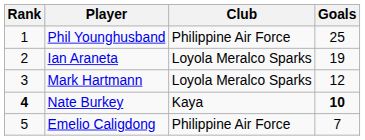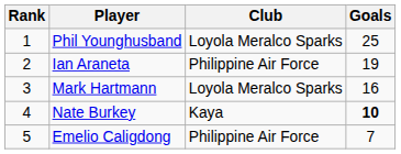Phil Younghusband | Club: Philippine Air Force -> Loyola Meralco Sparks
Ian Araneta | Club: Loyola Meralco Sparks -> Philippine Air Force
Mark Hartmann | Goals: 12 -> 16
Nate Burkey | Rank: bold -> normal
